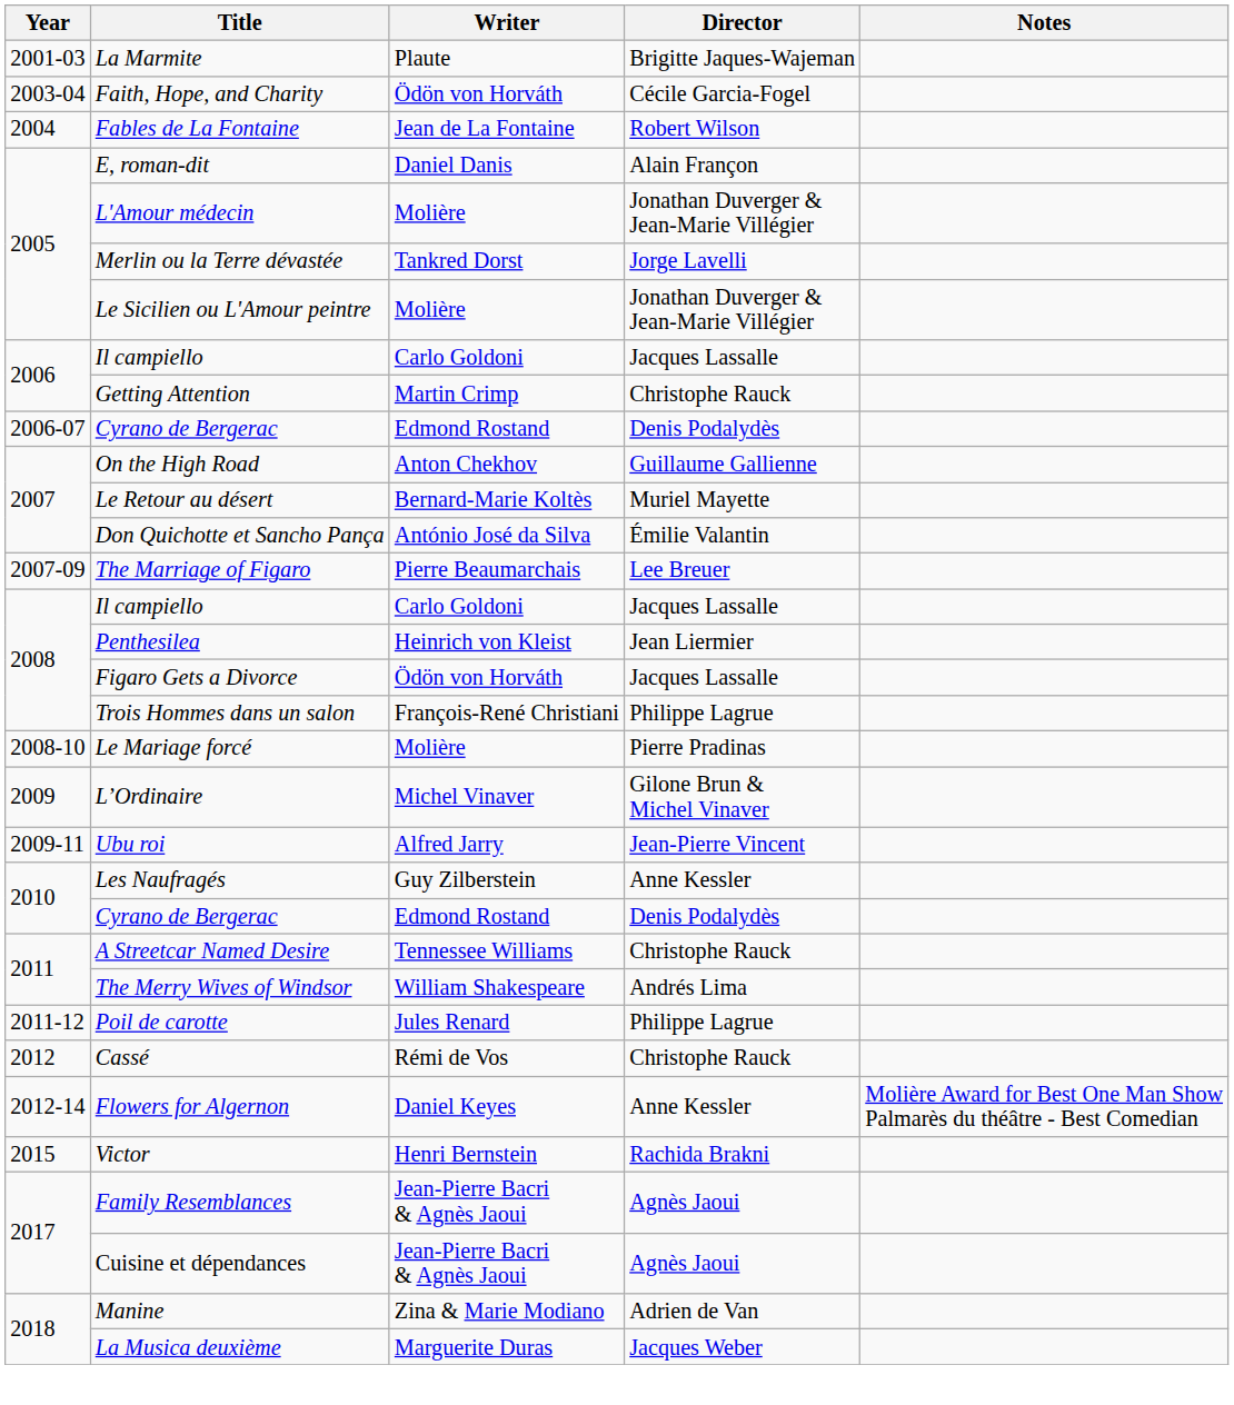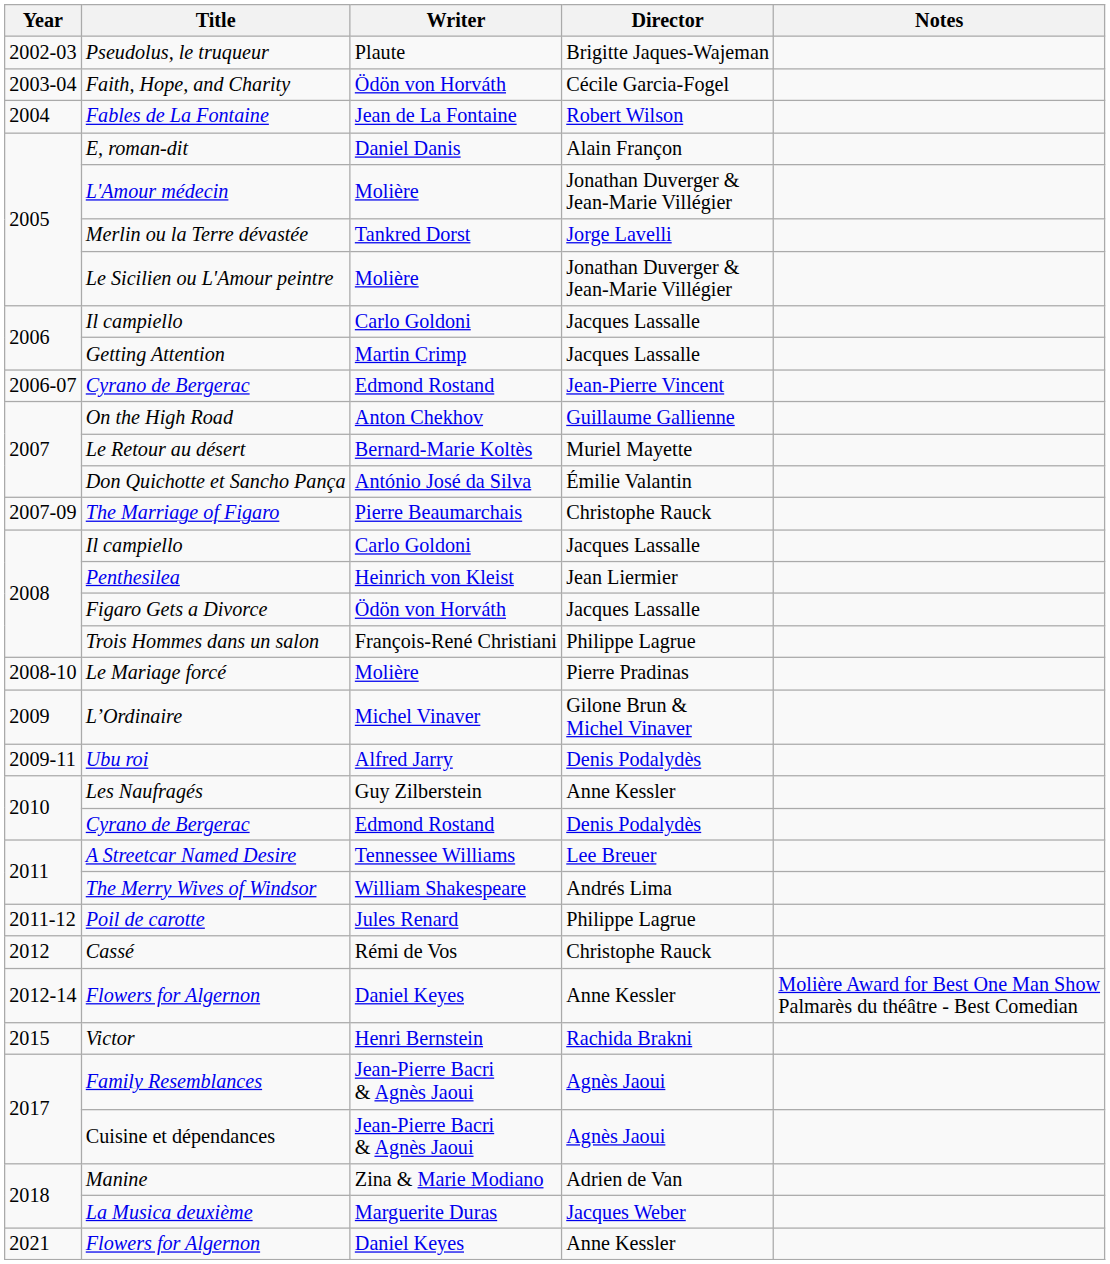- row: 2001-03 | La Marmite | Plaute | Brigitte Jaques-Wajeman
+ row: 2002-03 | Pseudolus, le truqueur | Plaute | Brigitte Jaques-Wajeman
Getting Attention | Director: Christophe Rauck -> Jacques Lassalle
2006-07 / Cyrano de Bergerac | Director: Denis Podalydès -> Jean-Pierre Vincent
The Marriage of Figaro | Director: Lee Breuer -> Christophe Rauck
Ubu roi | Director: Jean-Pierre Vincent -> Denis Podalydès
A Streetcar Named Desire | Director: Christophe Rauck -> Lee Breuer
+ row: 2021 | Flowers for Algernon | Daniel Keyes | Anne Kessler
